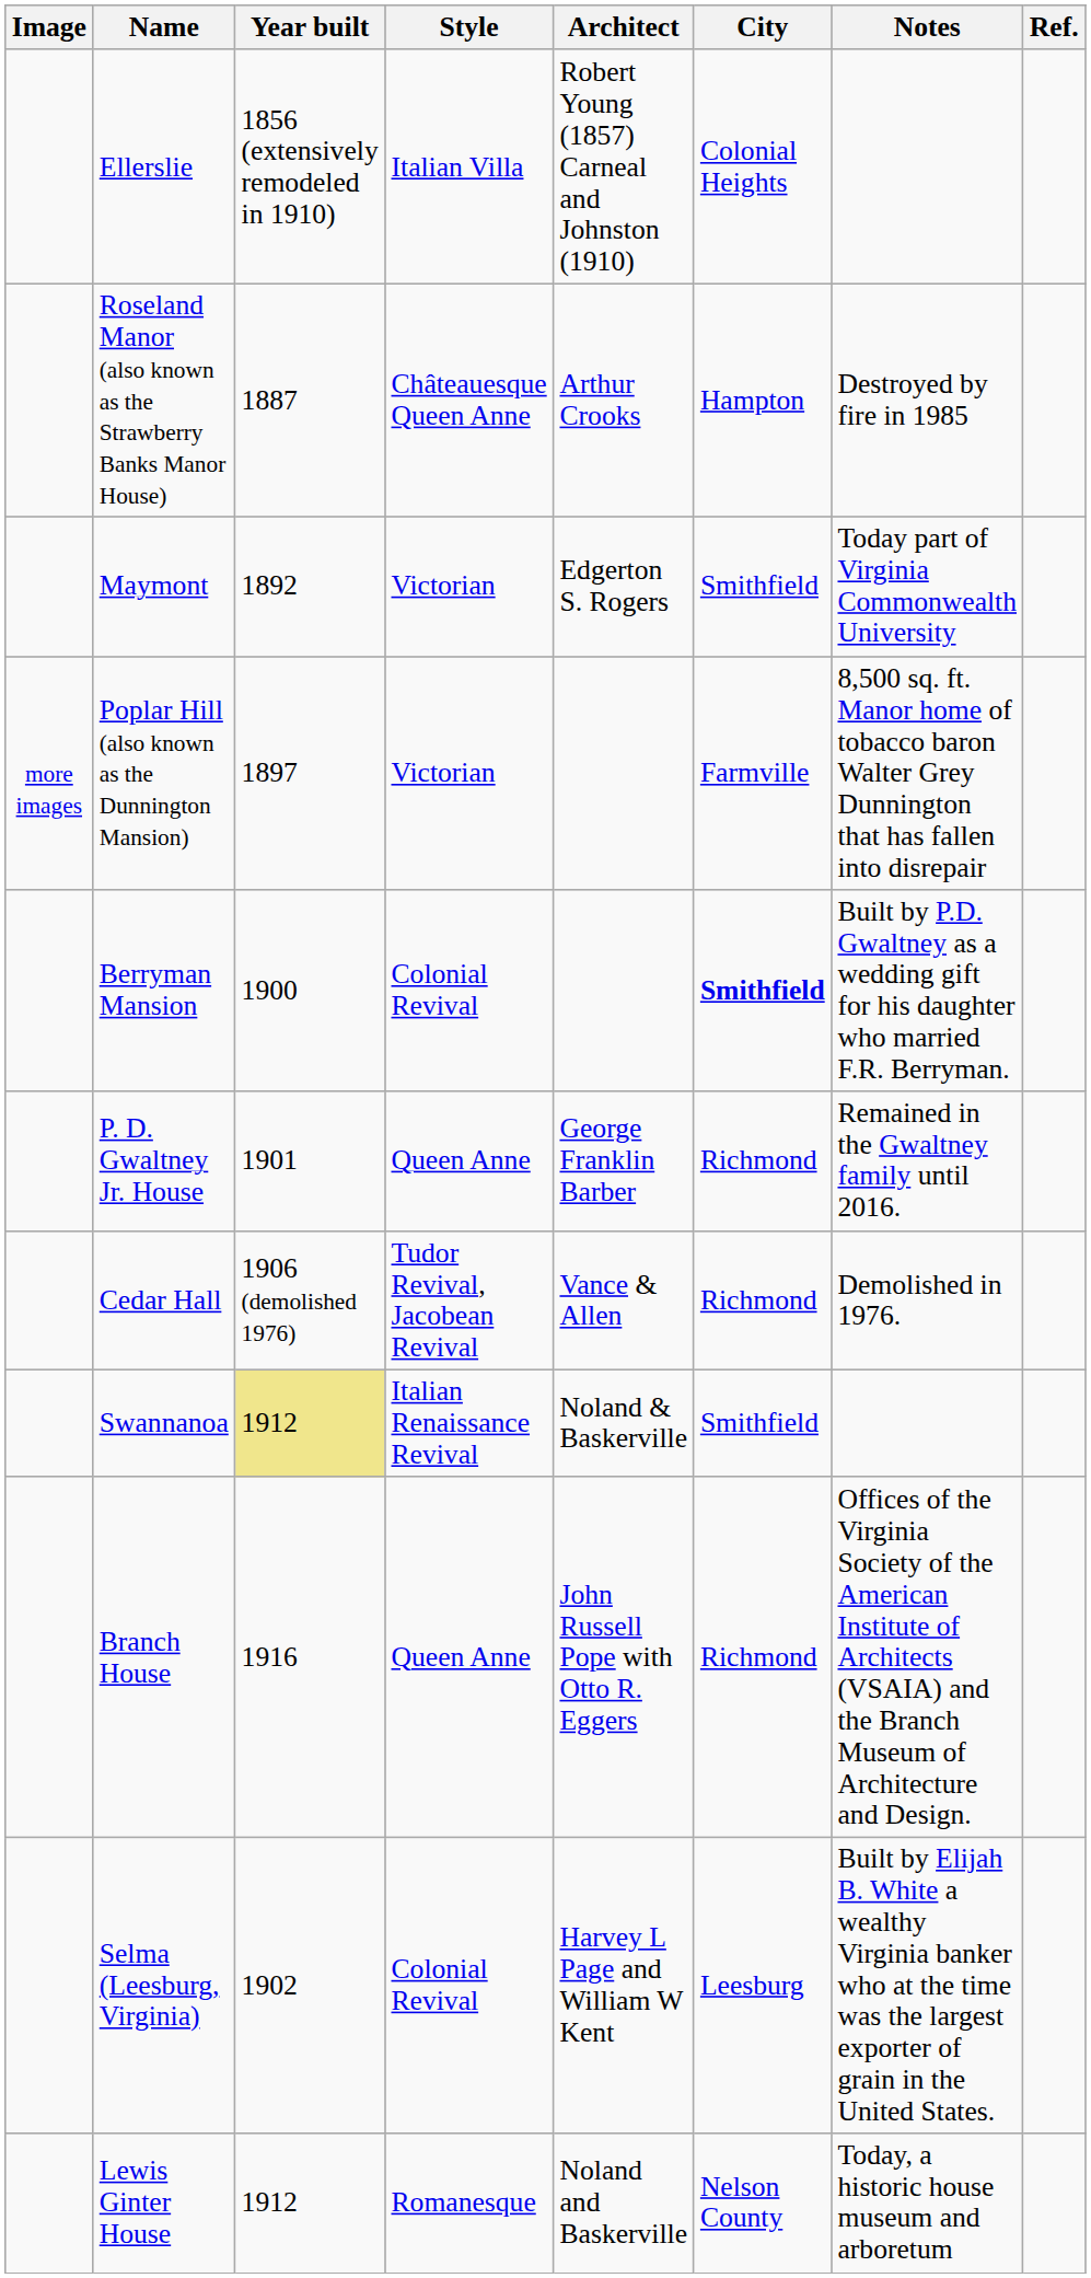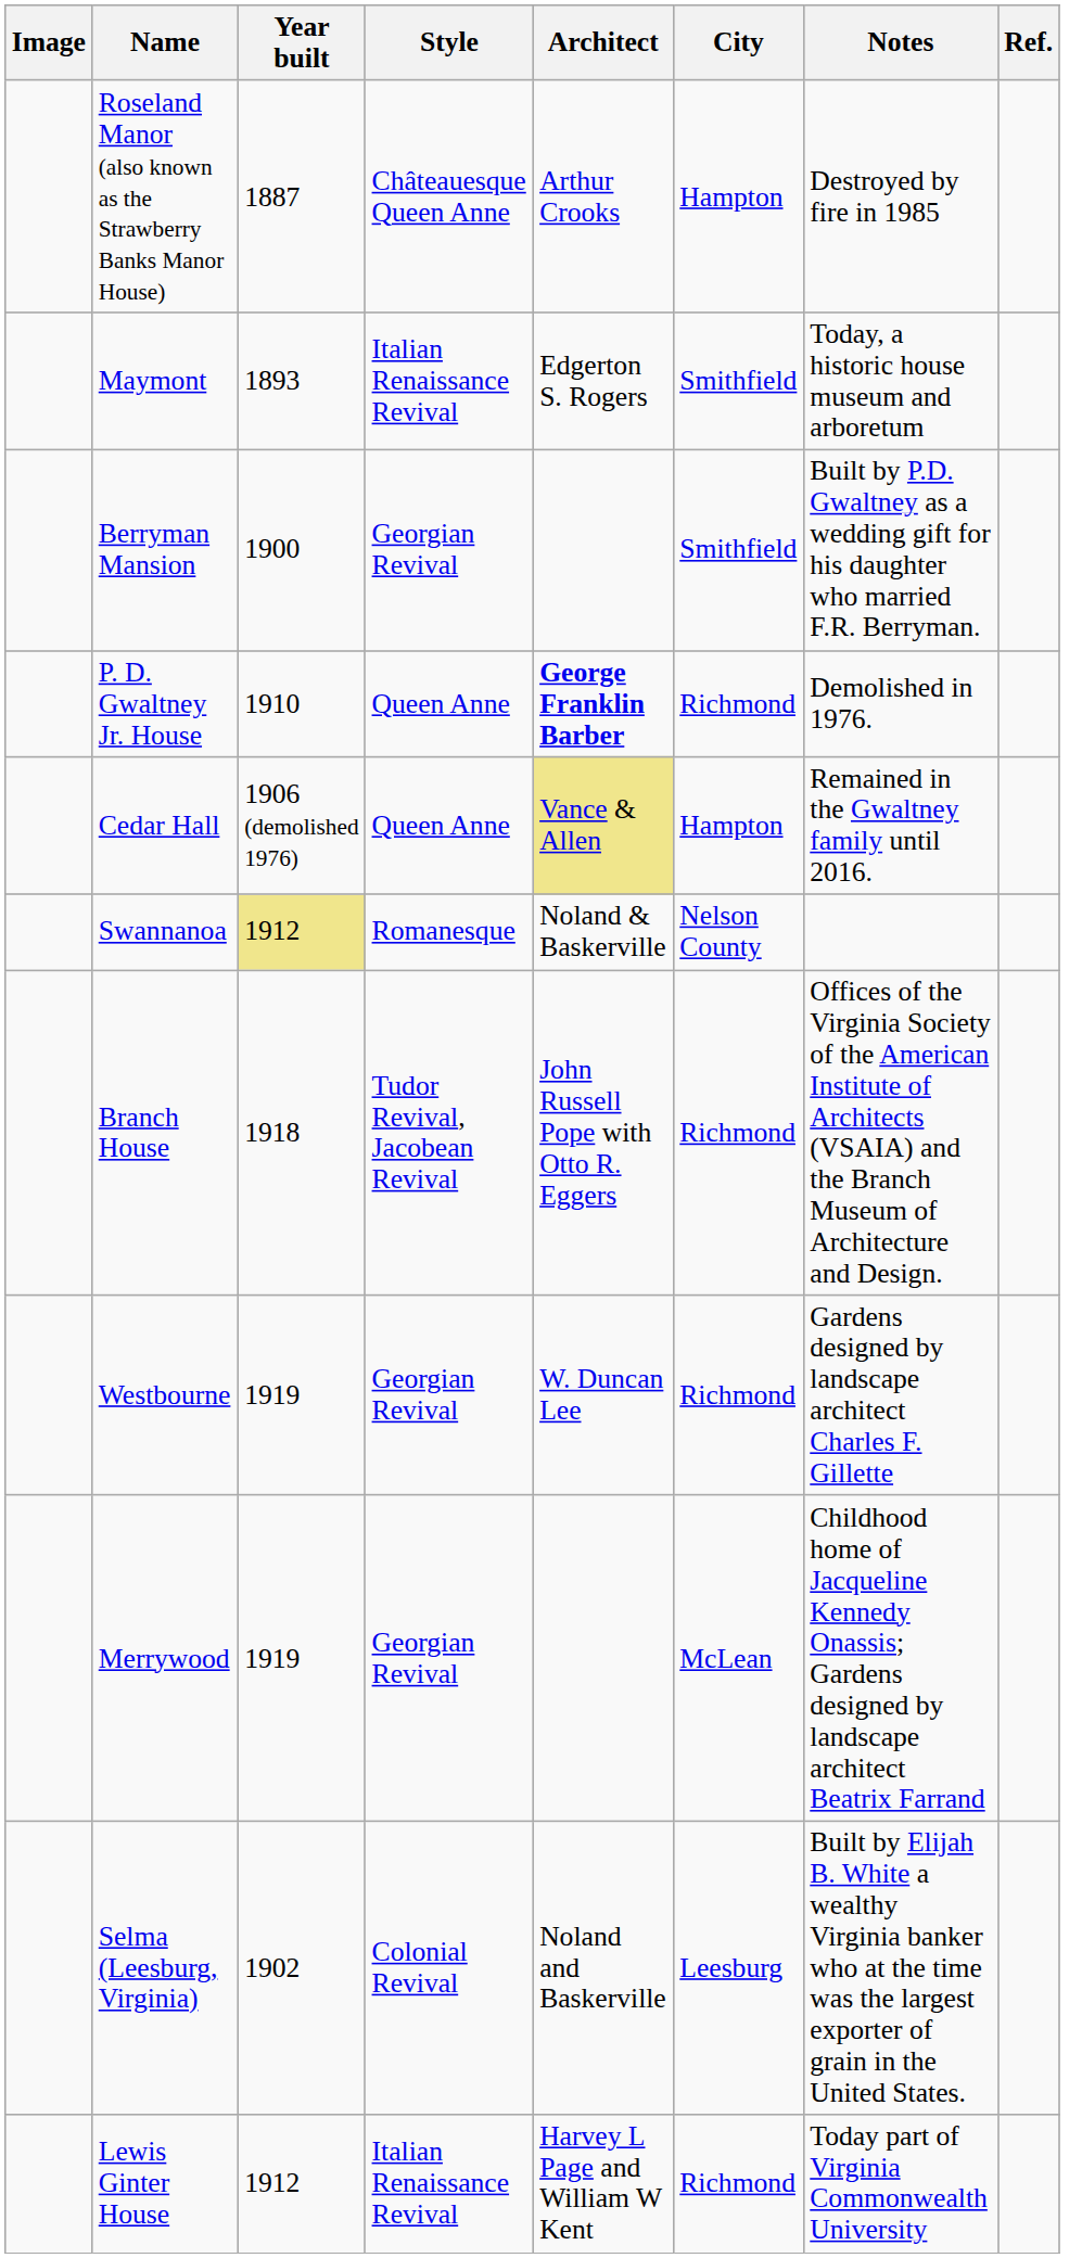- row: Ellerslie | 1856 (extensively remodeled in 1910) | Italian Villa | Robert Young (1857) Carneal and Johnston (1910) | Colonial Heights
Maymont | Year built: 1892 -> 1893
Maymont | Style: Victorian -> Italian Renaissance Revival
Maymont | Notes: Today part of Virginia Commonwealth University -> Today, a historic house museum and arboretum
- row: more images | Poplar Hill (also known as the Dunnington Mansion) | 1897 | Victorian | Farmville | 8,500 sq. ft. Manor home of tobacco baron Walter Grey Dunnington that has fallen into disrepair
Berryman Mansion | Style: Colonial Revival -> Georgian Revival
Berryman Mansion | City: bold -> normal
P. D. Gwaltney Jr. House | Year built: 1901 -> 1910
P. D. Gwaltney Jr. House | Architect: normal -> bold
P. D. Gwaltney Jr. House | Notes: Remained in the Gwaltney family until 2016. -> Demolished in 1976.
Cedar Hall | Style: Tudor Revival, Jacobean Revival -> Queen Anne
Cedar Hall | Architect: no background -> khaki background
Cedar Hall | City: Richmond -> Hampton
Cedar Hall | Notes: Demolished in 1976. -> Remained in the Gwaltney family until 2016.
Swannanoa | Style: Italian Renaissance Revival -> Romanesque
Swannanoa | City: Smithfield -> Nelson County
Branch House | Year built: 1916 -> 1918
Branch House | Style: Queen Anne -> Tudor Revival, Jacobean Revival
+ row: Westbourne | 1919 | Georgian Revival | W. Duncan Lee | Richmond | Gardens designed by landscape architect Charles F. Gillette
+ row: Merrywood | 1919 | Georgian Revival | McLean | Childhood home of Jacqueline Kennedy Onassis; Gardens designed by landscape architect Beatrix Farrand
Selma (Leesburg, Virginia) | Architect: Harvey L Page and William W Kent -> Noland and Baskerville
Lewis Ginter House | Style: Romanesque -> Italian Renaissance Revival
Lewis Ginter House | Architect: Noland and Baskerville -> Harvey L Page and William W Kent
Lewis Ginter House | City: Nelson County -> Richmond
Lewis Ginter House | Notes: Today, a historic house museum and arboretum -> Today part of Virginia Commonwealth University
